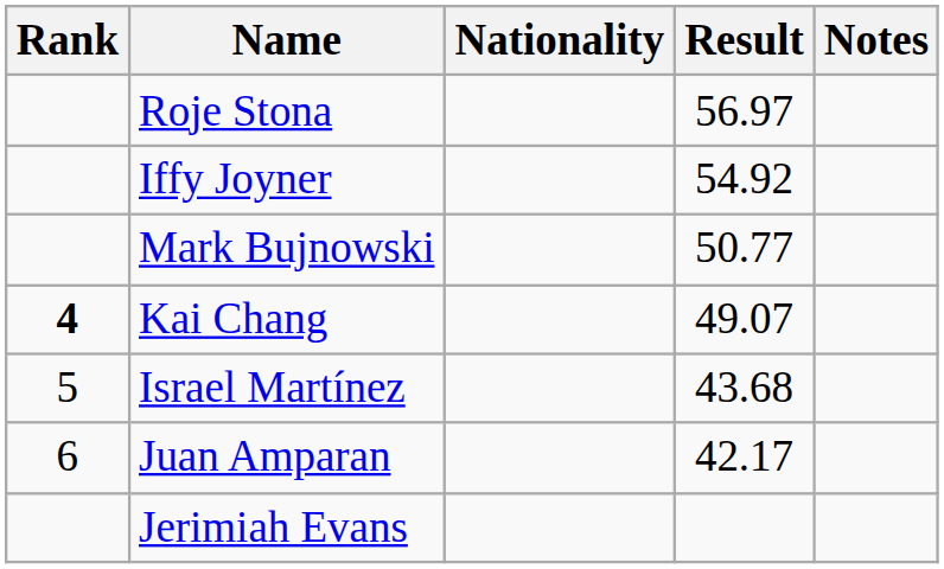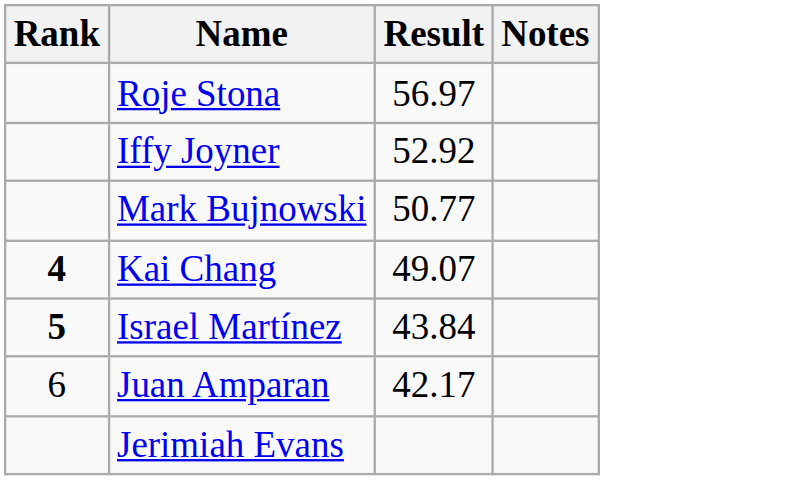- column: Nationality
Iffy Joyner | Result: 54.92 -> 52.92
Israel Martínez | Rank: normal -> bold
Israel Martínez | Result: 43.68 -> 43.84
